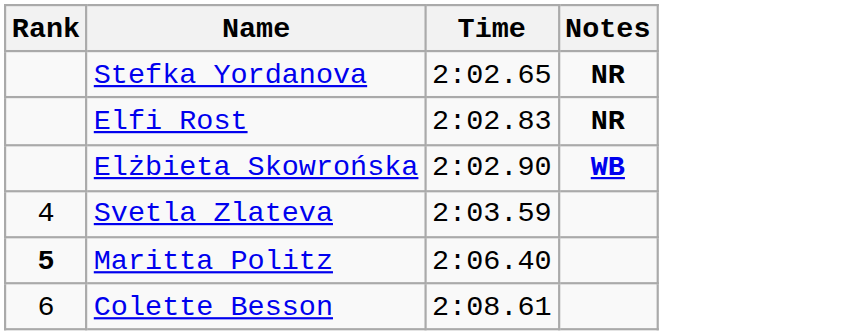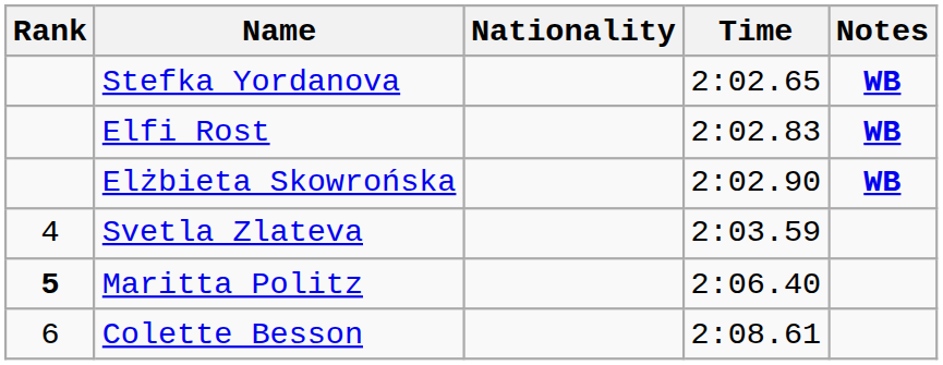+ column: Nationality
Stefka Yordanova | Notes: NR -> WB
Elfi Rost | Notes: NR -> WB
